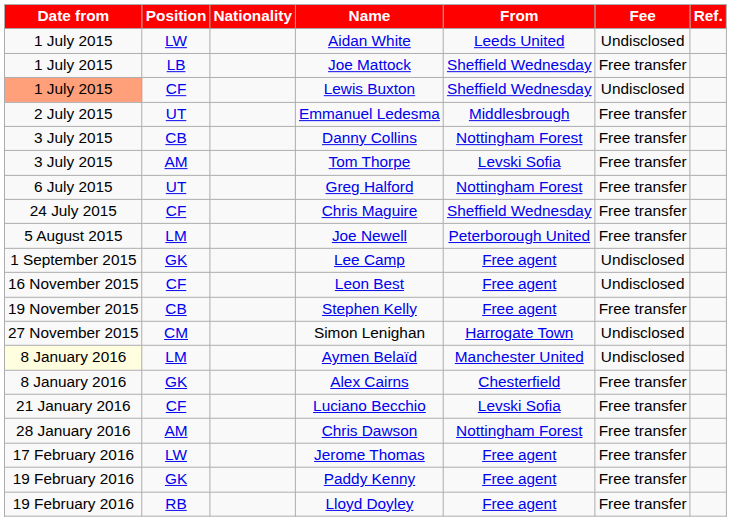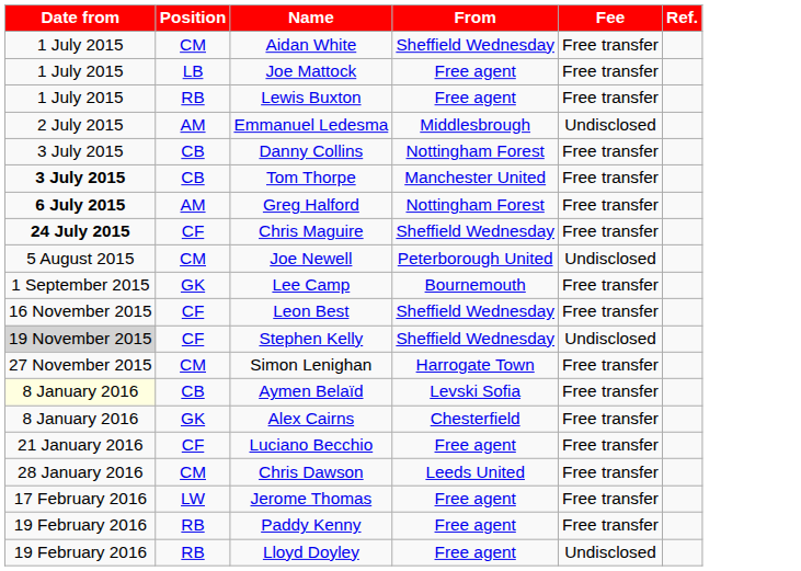- column: Nationality
Aidan White | Position: LW -> CM
Aidan White | From: Leeds United -> Sheffield Wednesday
Aidan White | Fee: Undisclosed -> Free transfer
Joe Mattock | From: Sheffield Wednesday -> Free agent
Lewis Buxton | Date from: lightsalmon background -> no background
Lewis Buxton | Position: CF -> RB
Lewis Buxton | From: Sheffield Wednesday -> Free agent
Lewis Buxton | Fee: Undisclosed -> Free transfer
Emmanuel Ledesma | Position: UT -> AM
Emmanuel Ledesma | Fee: Free transfer -> Undisclosed
Tom Thorpe | Date from: normal -> bold
Tom Thorpe | Position: AM -> CB
Tom Thorpe | From: Levski Sofia -> Manchester United
Greg Halford | Date from: normal -> bold
Greg Halford | Position: UT -> AM
Chris Maguire | Date from: normal -> bold
Joe Newell | Position: LM -> CM
Joe Newell | Fee: Free transfer -> Undisclosed
Lee Camp | From: Free agent -> Bournemouth
Lee Camp | Fee: Undisclosed -> Free transfer
Leon Best | From: Free agent -> Sheffield Wednesday
Leon Best | Fee: Undisclosed -> Free transfer
Stephen Kelly | Date from: no background -> lightgrey background
Stephen Kelly | Position: CB -> CF
Stephen Kelly | From: Free agent -> Sheffield Wednesday
Stephen Kelly | Fee: Free transfer -> Undisclosed
Simon Lenighan | Fee: Undisclosed -> Free transfer
Aymen Belaïd | Position: LM -> CB
Aymen Belaïd | From: Manchester United -> Levski Sofia
Aymen Belaïd | Fee: Undisclosed -> Free transfer
Luciano Becchio | From: Levski Sofia -> Free agent
Chris Dawson | Position: AM -> CM
Chris Dawson | From: Nottingham Forest -> Leeds United
Paddy Kenny | Position: GK -> RB
Lloyd Doyley | Fee: Free transfer -> Undisclosed
